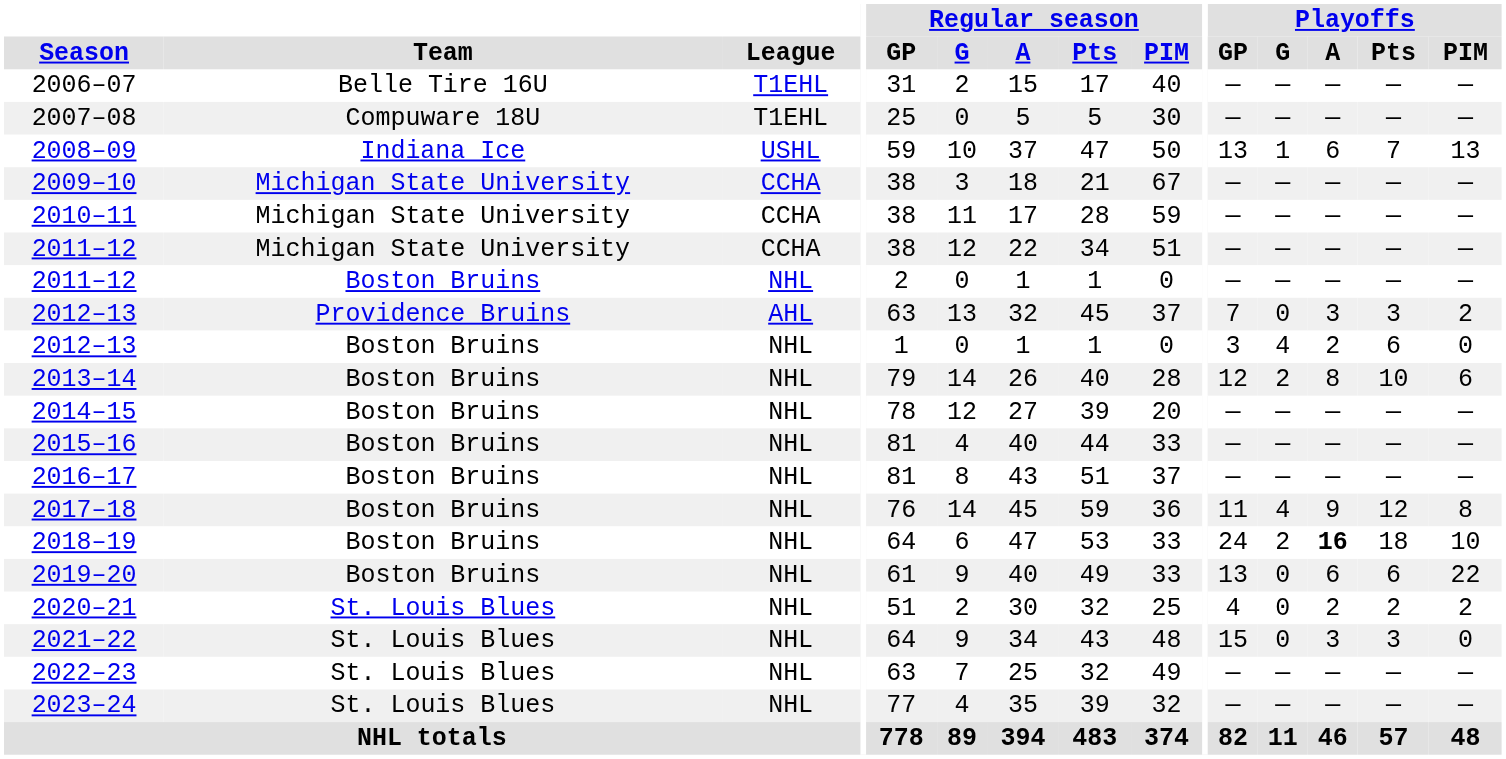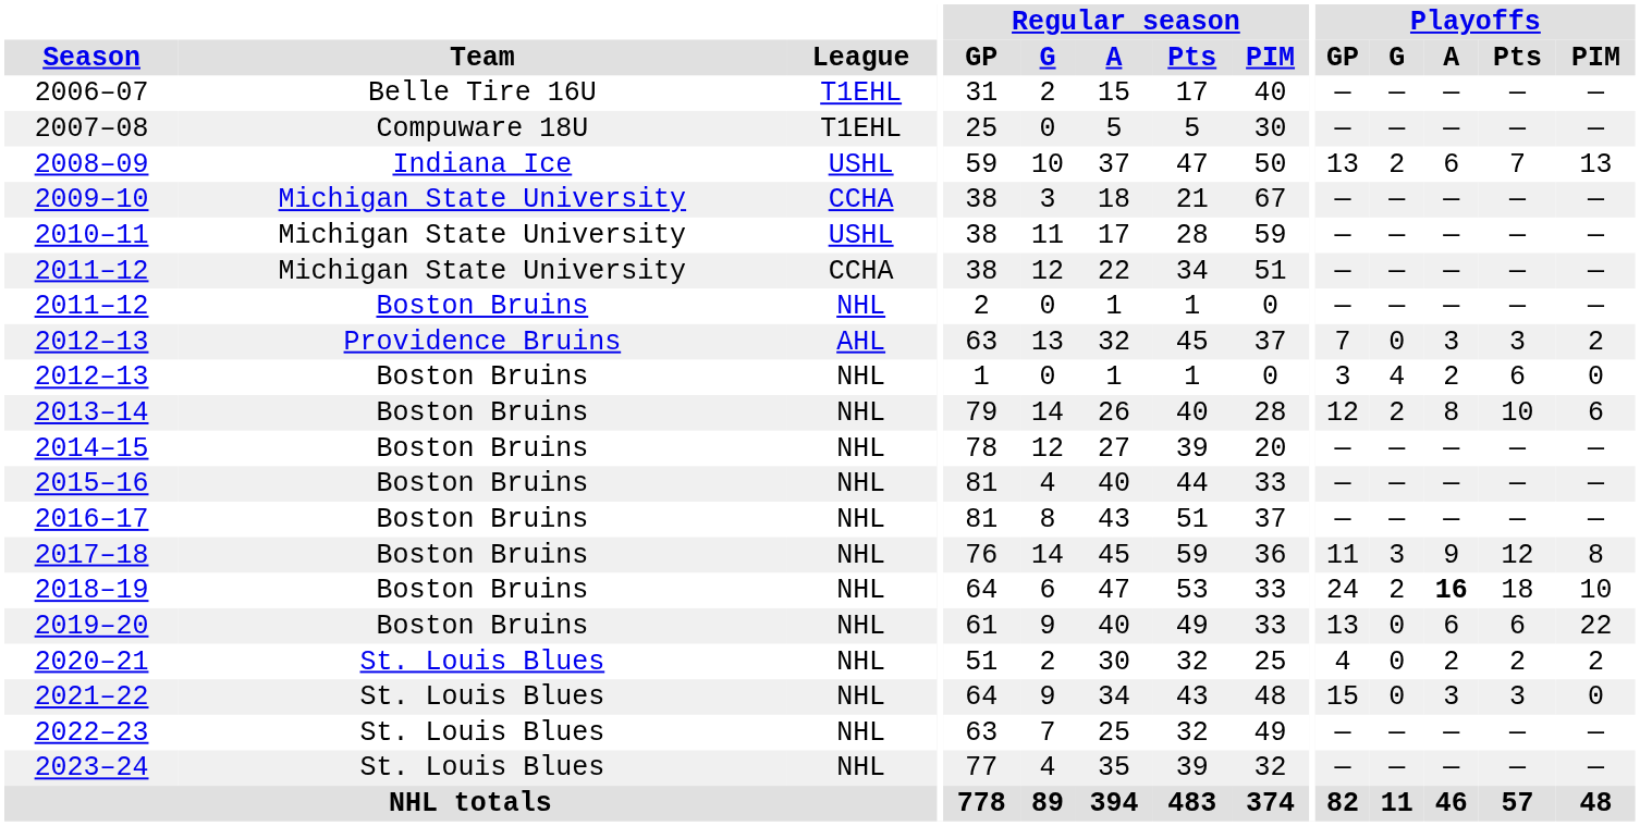2008–09 | Playoffs / G: 1 -> 2
2010–11 | League: CCHA -> USHL
2017–18 | Playoffs / G: 4 -> 3
